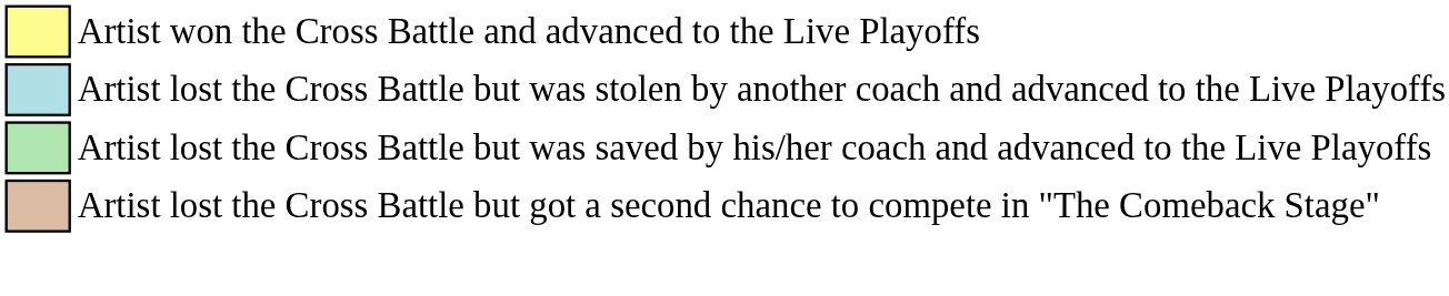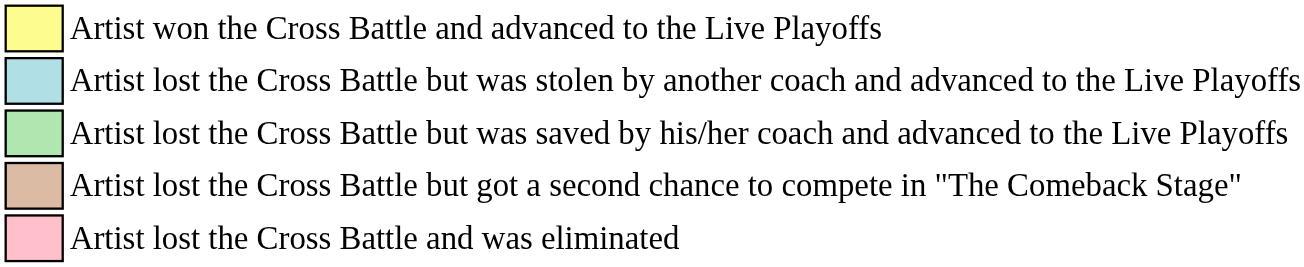+ row: Artist lost the Cross Battle and was eliminated
